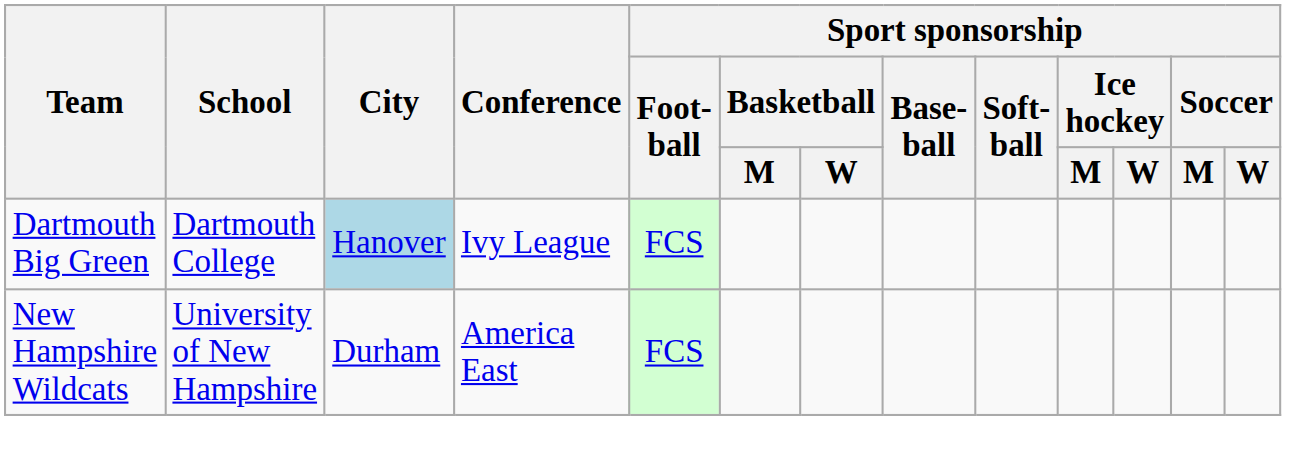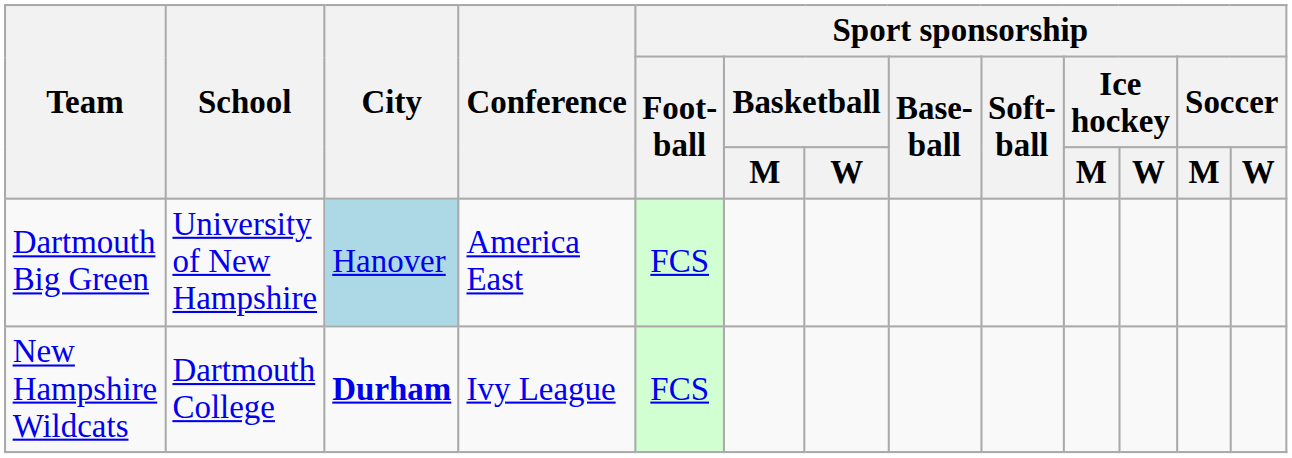Dartmouth Big Green | School: Dartmouth College -> University of New Hampshire
Dartmouth Big Green | Conference: Ivy League -> America East
New Hampshire Wildcats | School: University of New Hampshire -> Dartmouth College
New Hampshire Wildcats | City: normal -> bold
New Hampshire Wildcats | Conference: America East -> Ivy League
